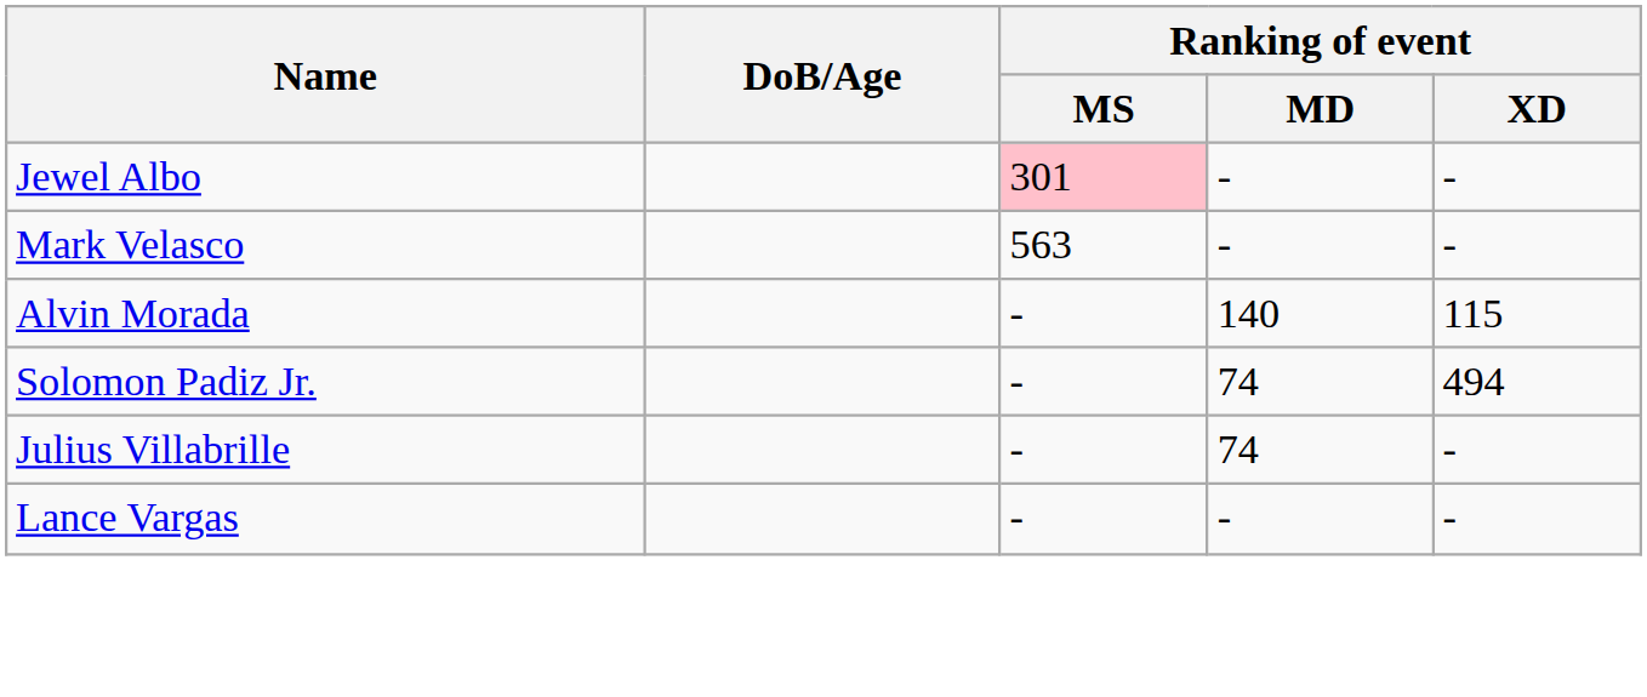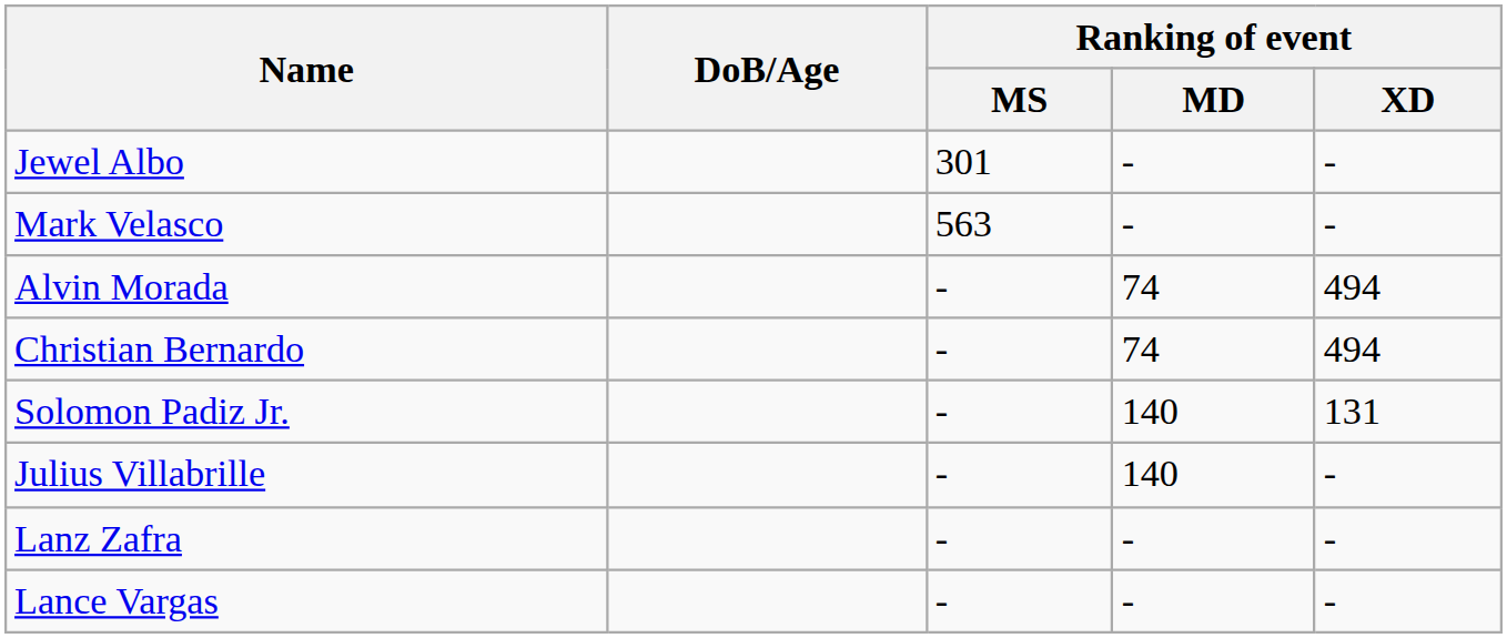Jewel Albo | Ranking of event / MS: pink background -> no background
Alvin Morada | Ranking of event / MD: 140 -> 74
Alvin Morada | Ranking of event / XD: 115 -> 494
+ row: Christian Bernardo | - | 74 | 494
Solomon Padiz Jr. | Ranking of event / MD: 74 -> 140
Solomon Padiz Jr. | Ranking of event / XD: 494 -> 131
Julius Villabrille | Ranking of event / MD: 74 -> 140
+ row: Lanz Zafra | - | - | -
